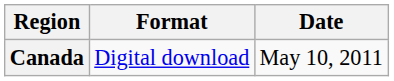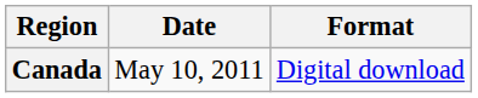columns swapped: Date <-> Format
